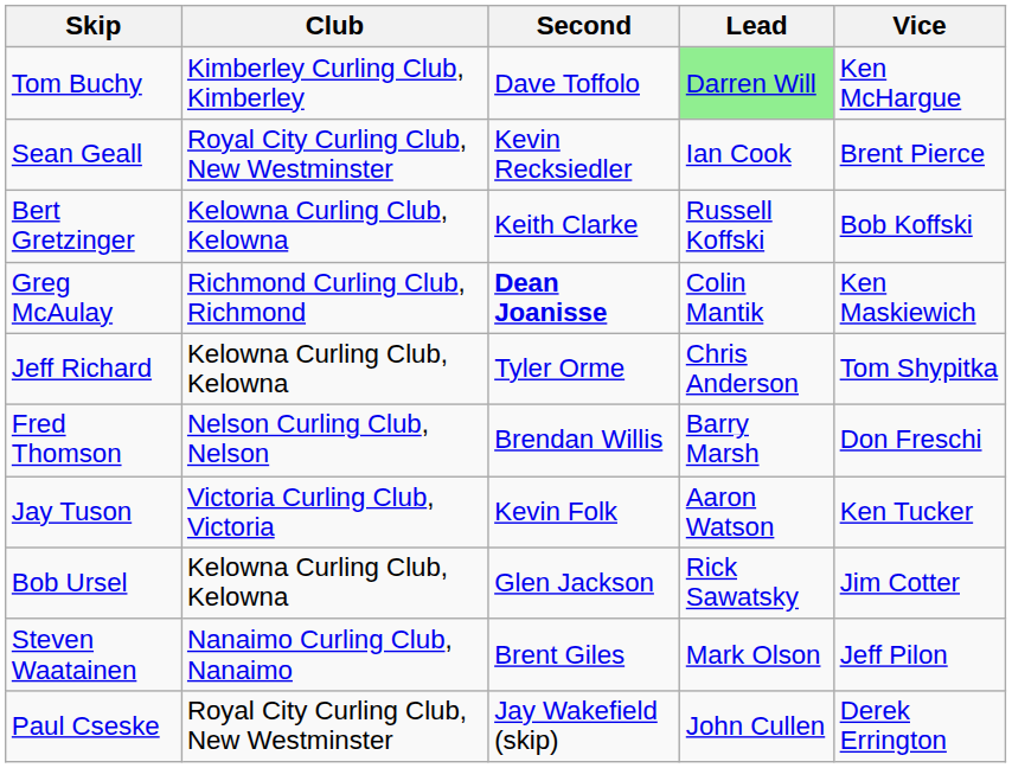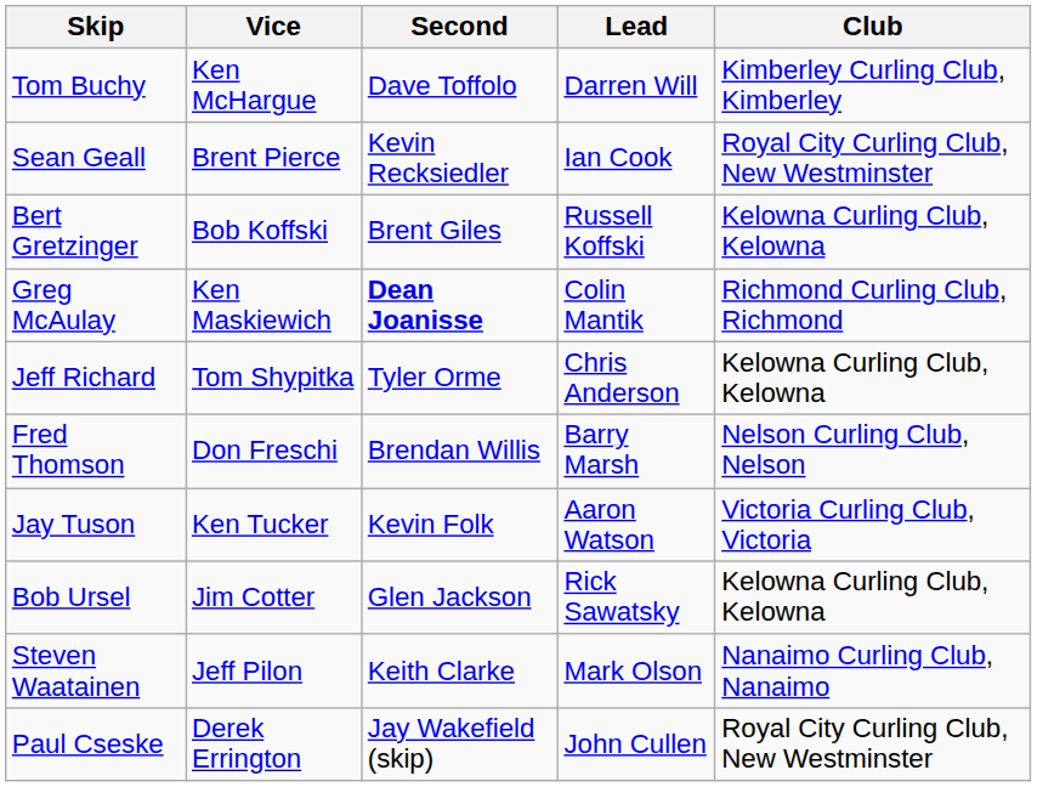columns swapped: Vice <-> Club
Tom Buchy | Lead: lightgreen background -> no background
Bert Gretzinger | Second: Keith Clarke -> Brent Giles
Steven Waatainen | Second: Brent Giles -> Keith Clarke
